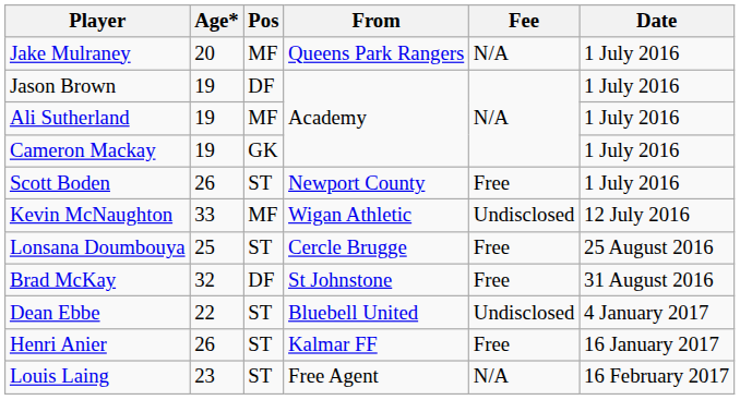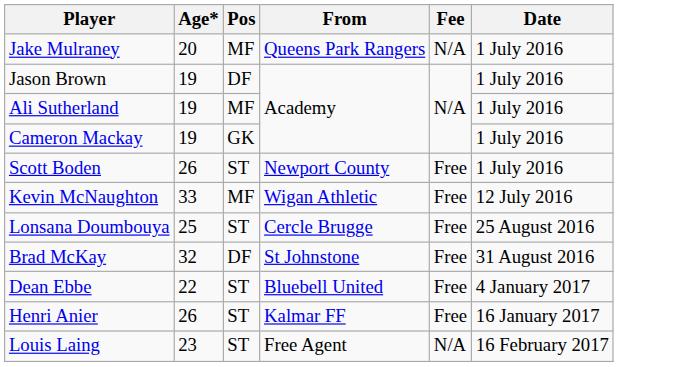Kevin McNaughton | Fee: Undisclosed -> Free
Dean Ebbe | Fee: Undisclosed -> Free
